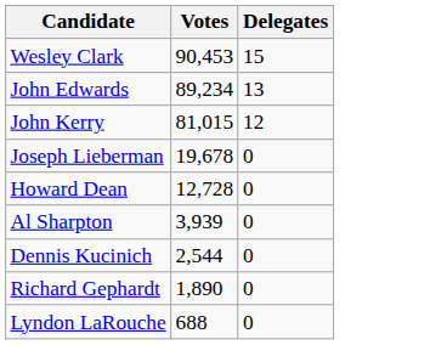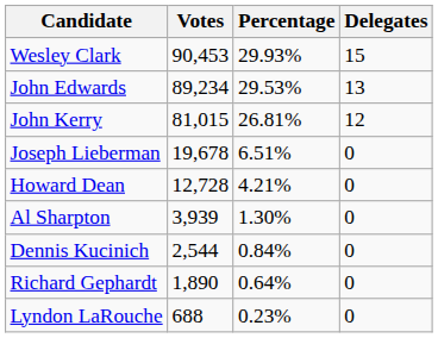+ column: Percentage | 29.93% | 29.53% | 26.81% | 6.51% | 4.21% | 1.30% | 0.84% | 0.64% | 0.23%
